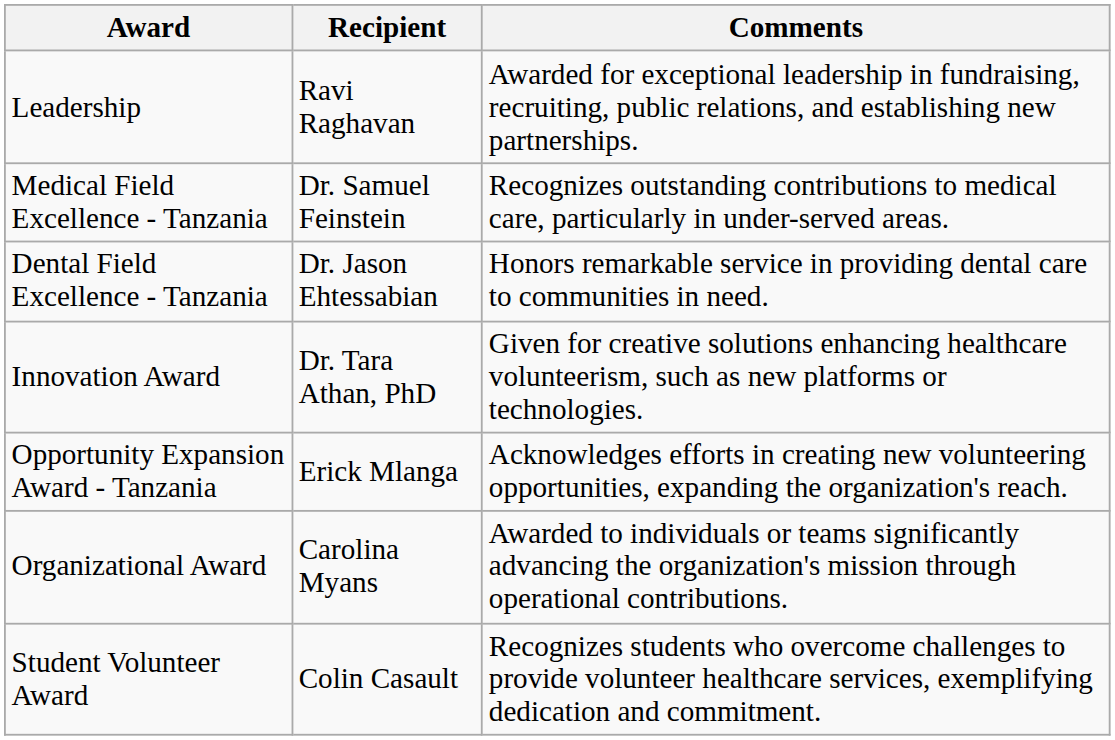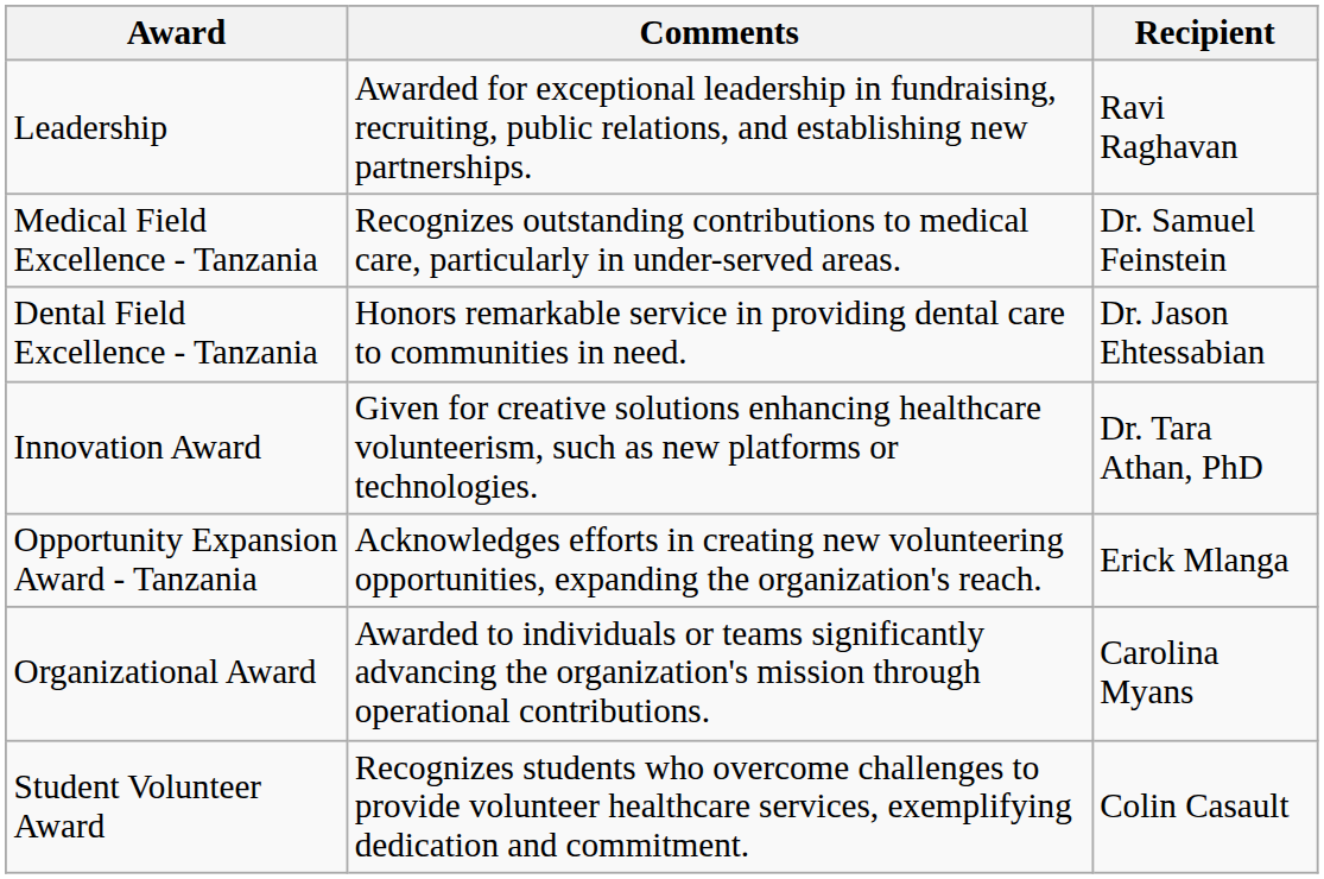columns swapped: Recipient <-> Comments
